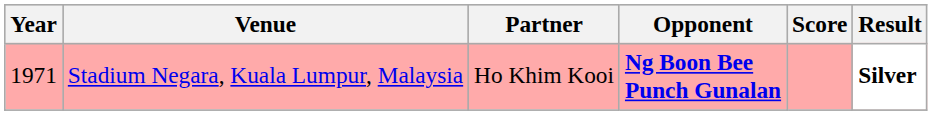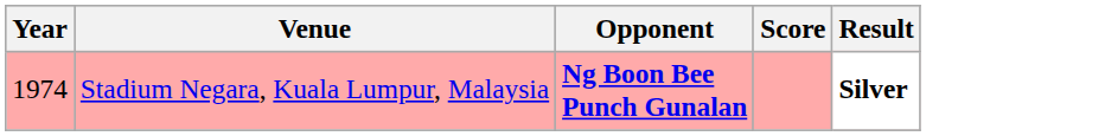- column: Partner | Ho Khim Kooi
Stadium Negara, Kuala Lumpur, Malaysia | Year: 1971 -> 1974
